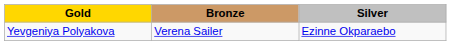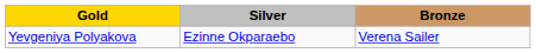columns swapped: Silver <-> Bronze
